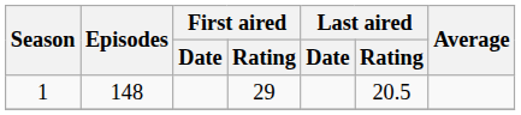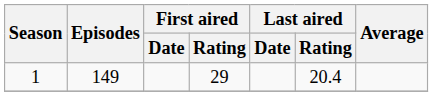1 | Episodes: 148 -> 149
1 | Last aired / Rating: 20.5 -> 20.4
